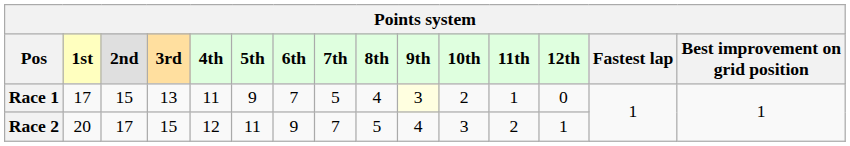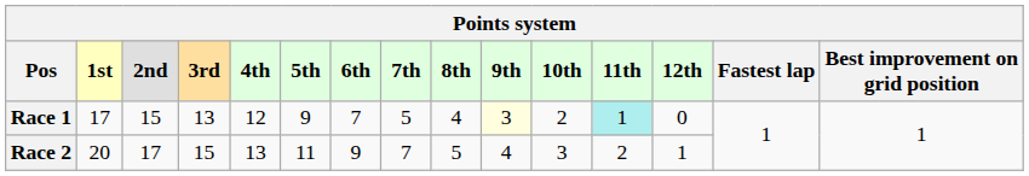Race 1 | 4th: 11 -> 12
Race 1 | 11th: no background -> paleturquoise background
Race 2 | 4th: 12 -> 13
